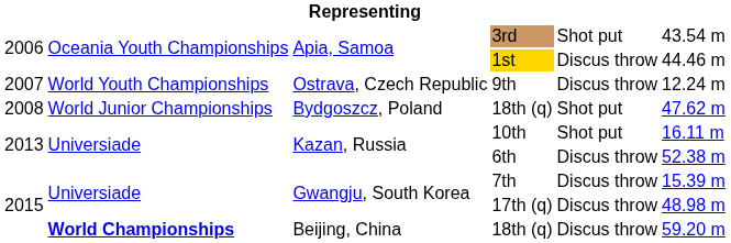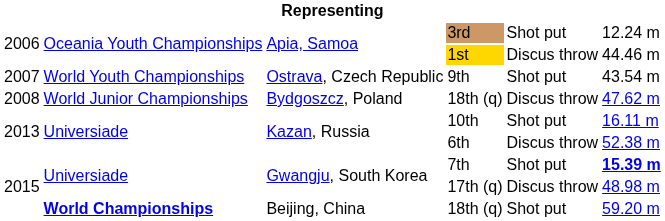3rd | column 6: 43.54 m -> 12.24 m
9th | column 5: Discus throw -> Shot put
9th | column 6: 12.24 m -> 43.54 m
Bydgoszcz, Poland / 18th (q) | column 5: Shot put -> Discus throw
7th | column 5: Discus throw -> Shot put
7th | column 6: normal -> bold
Beijing, China / 18th (q) | column 5: Discus throw -> Shot put
